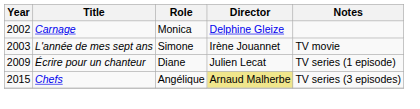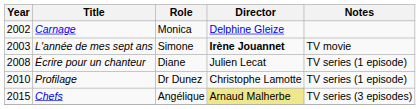L'année de mes sept ans | Director: normal -> bold
Écrire pour un chanteur | Year: 2009 -> 2008
+ row: 2010 | Profilage | Dr Dunez | Christophe Lamotte | TV series (1 episode)
